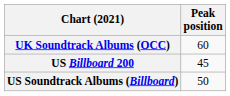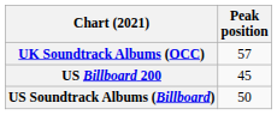UK Soundtrack Albums (OCC) | Peak position: 60 -> 57
